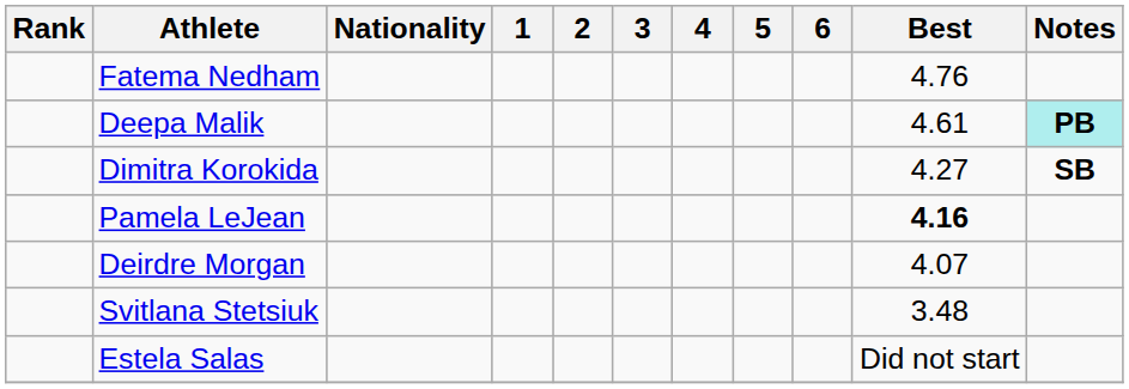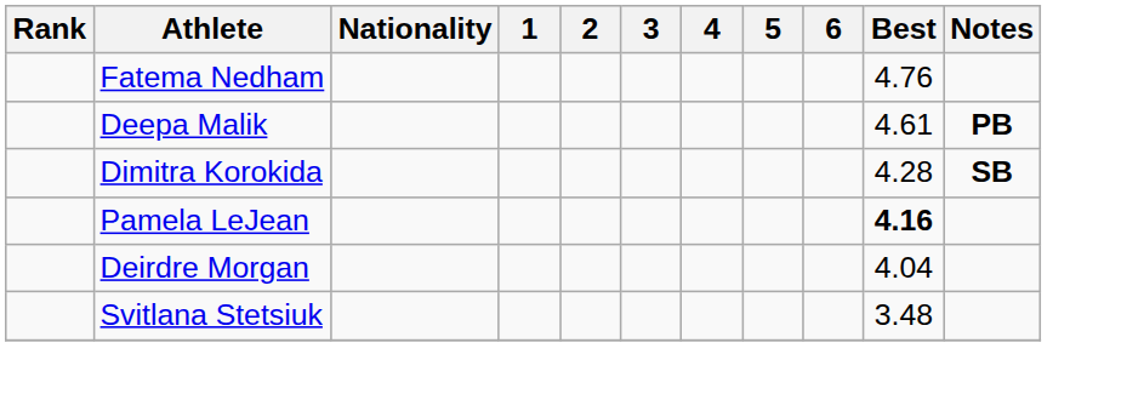Deepa Malik | Notes: paleturquoise background -> no background
Dimitra Korokida | Best: 4.27 -> 4.28
Deirdre Morgan | Best: 4.07 -> 4.04
- row: Estela Salas | Did not start
